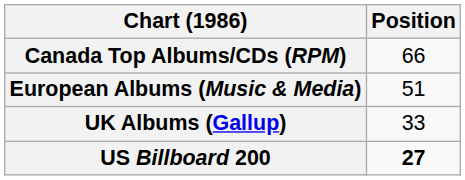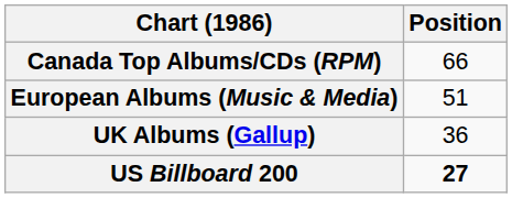UK Albums (Gallup) | Position: 33 -> 36
